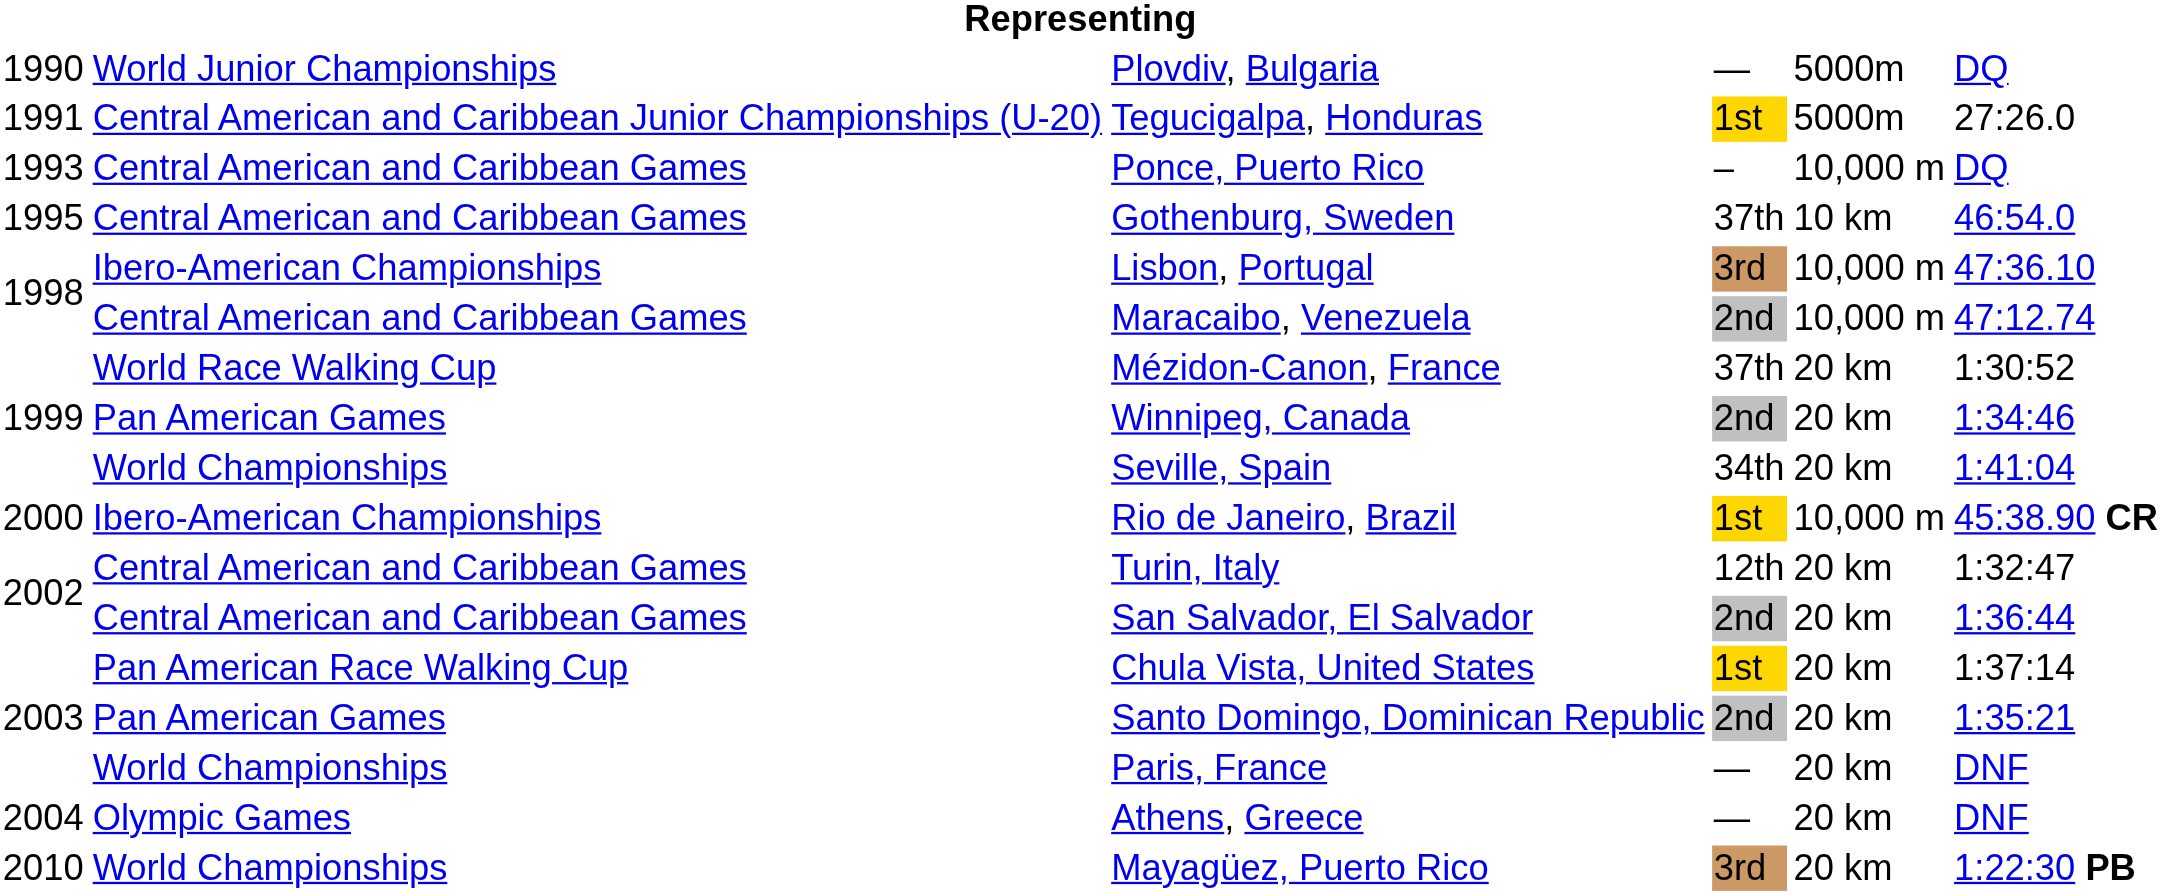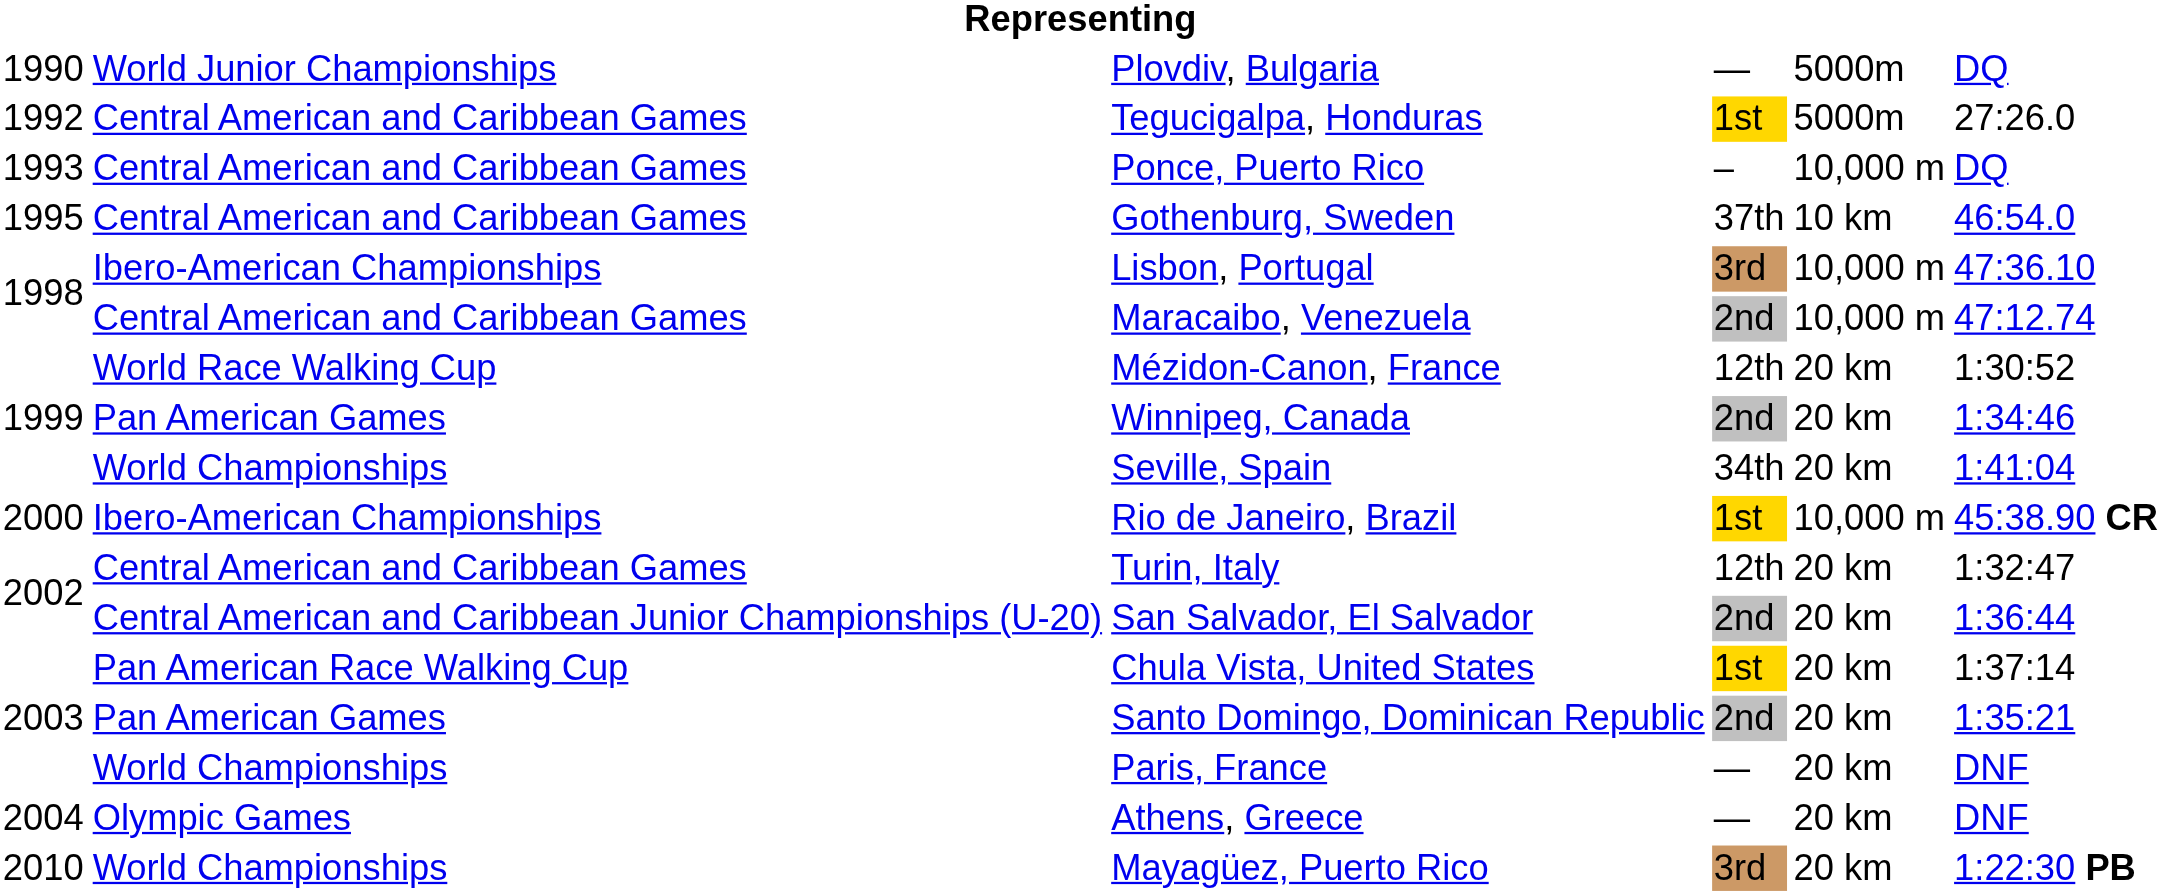Tegucigalpa, Honduras | column 1: 1991 -> 1992
Tegucigalpa, Honduras | column 2: Central American and Caribbean Junior Championships (U-20) -> Central American and Caribbean Games
Mézidon-Canon, France | column 4: 37th -> 12th
San Salvador, El Salvador | column 2: Central American and Caribbean Games -> Central American and Caribbean Junior Championships (U-20)
